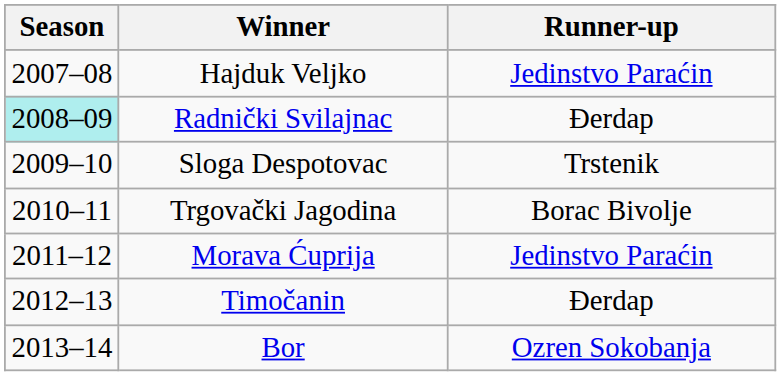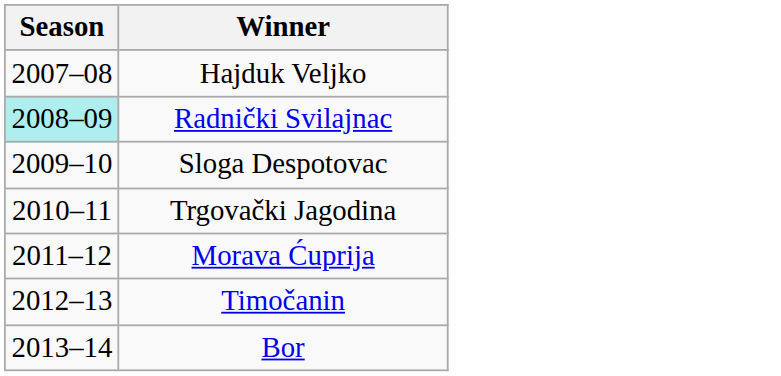- column: Runner-up | Jedinstvo Paraćin | Đerdap | Trstenik | Borac Bivolje | Jedinstvo Paraćin | Đerdap | Ozren Sokobanja
